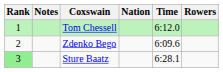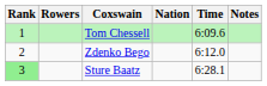columns swapped: Rowers <-> Notes
Tom Chessell | Time: 6:12.0 -> 6:09.6
Zdenko Bego | Time: 6:09.6 -> 6:12.0
